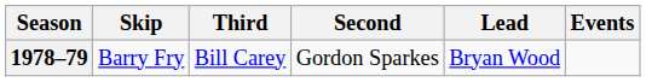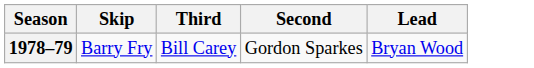- column: Events
